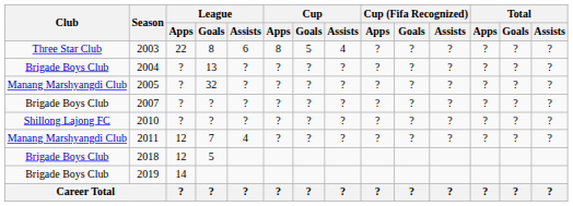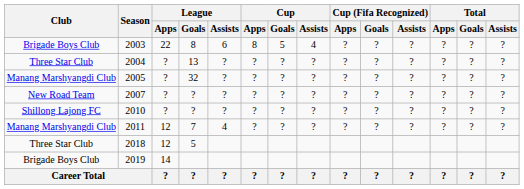2003 | Club: Three Star Club -> Brigade Boys Club
2004 | Club: Brigade Boys Club -> Three Star Club
2007 | Club: Brigade Boys Club -> New Road Team
2018 | Club: Brigade Boys Club -> Three Star Club
